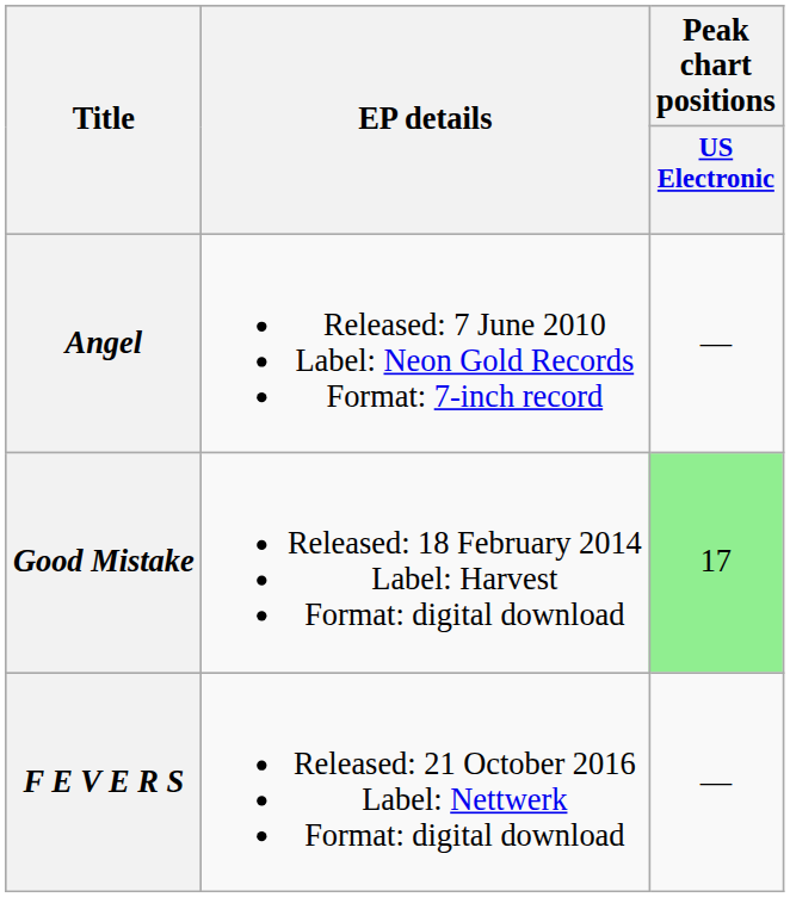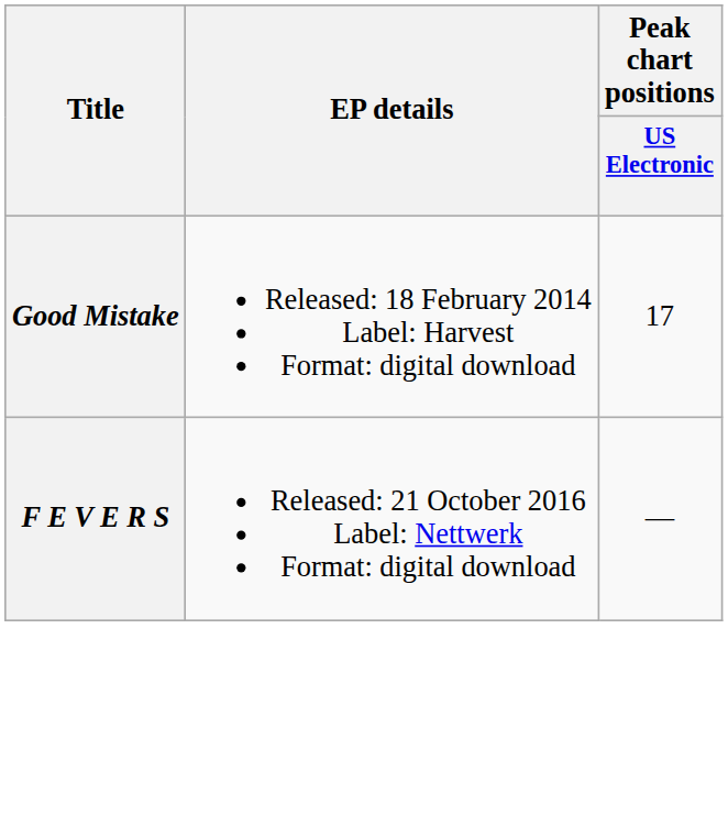- row: Angel | Released: 7 June 2010 Label: Neon Gold Records Format: 7-inch record | —
Good Mistake | Peak chart positions / US Electronic: lightgreen background -> no background
